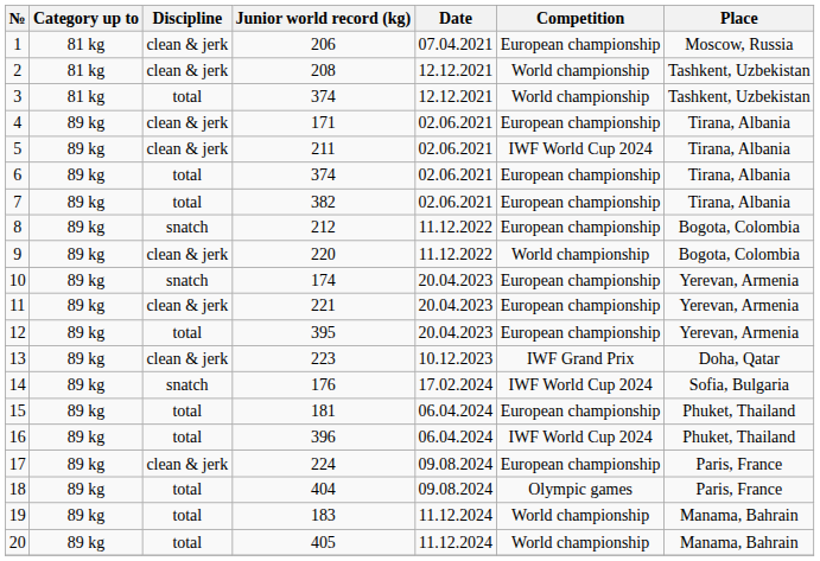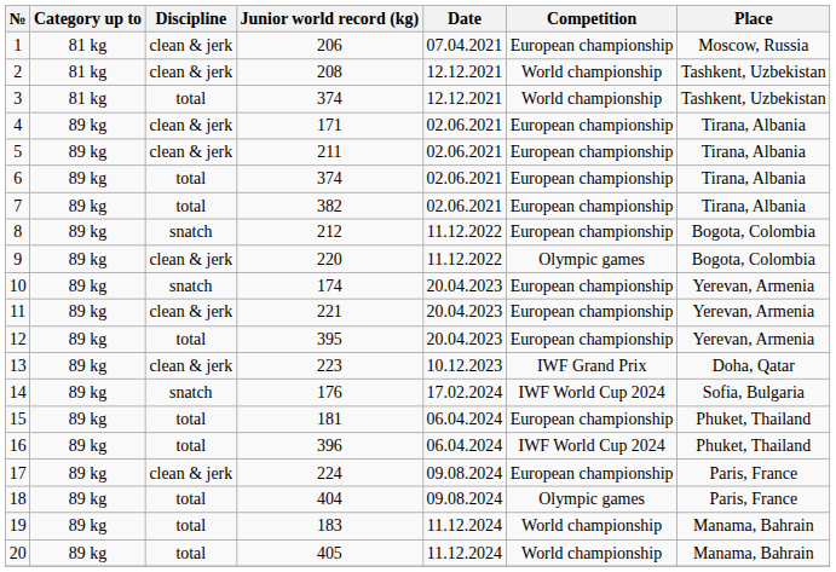5 | Competition: IWF World Cup 2024 -> European championship
9 | Competition: World championship -> Olympic games
